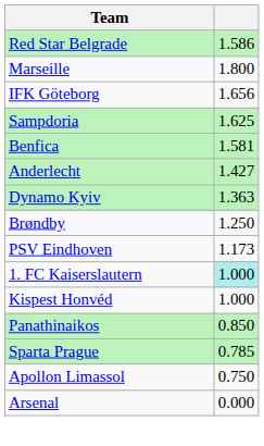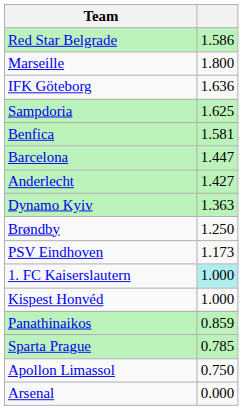IFK Göteborg | column 2: 1.656 -> 1.636
+ row: Barcelona | 1.447
Panathinaikos | column 2: 0.850 -> 0.859
